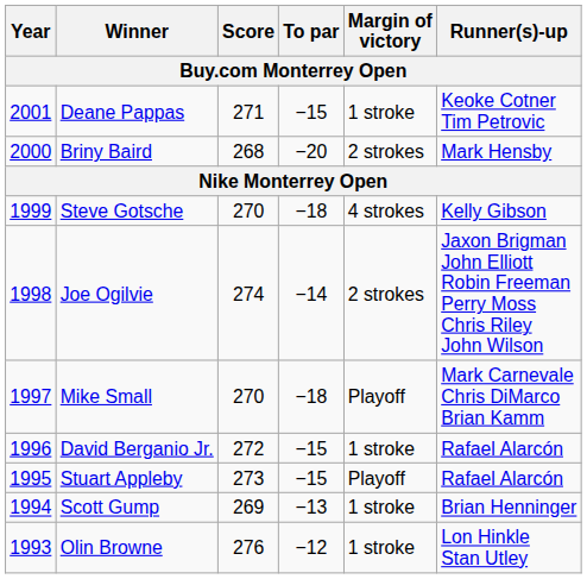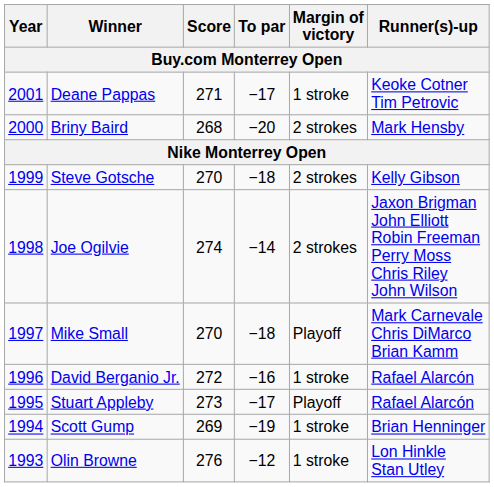Deane Pappas | To par: −15 -> −17
Steve Gotsche | Margin of victory: 4 strokes -> 2 strokes
David Berganio Jr. | To par: −15 -> −16
Stuart Appleby | To par: −15 -> −17
Scott Gump | To par: −13 -> −19
